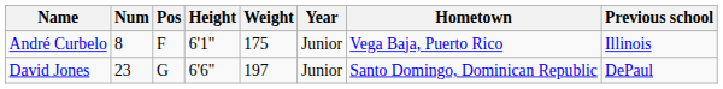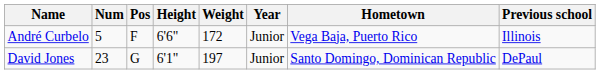André Curbelo | Num: 8 -> 5
André Curbelo | Height: 6'1" -> 6'6"
André Curbelo | Weight: 175 -> 172
David Jones | Height: 6'6" -> 6'1"
